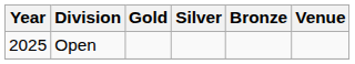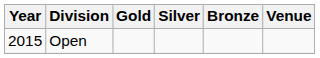Open | Year: 2025 -> 2015
